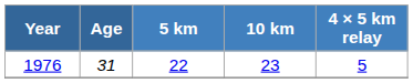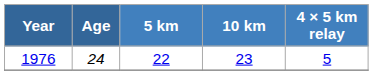1976 | Age: 31 -> 24
